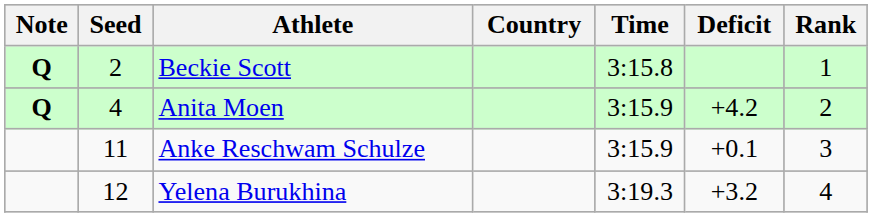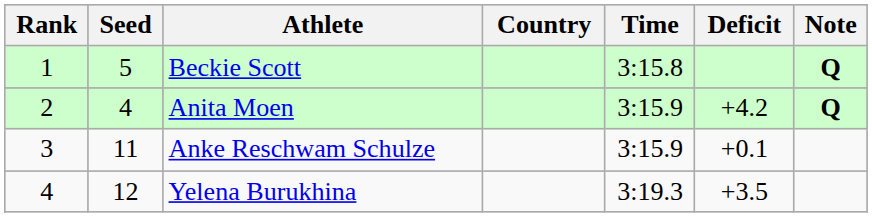columns swapped: Rank <-> Note
Beckie Scott | Seed: 2 -> 5
Yelena Burukhina | Deficit: +3.2 -> +3.5
